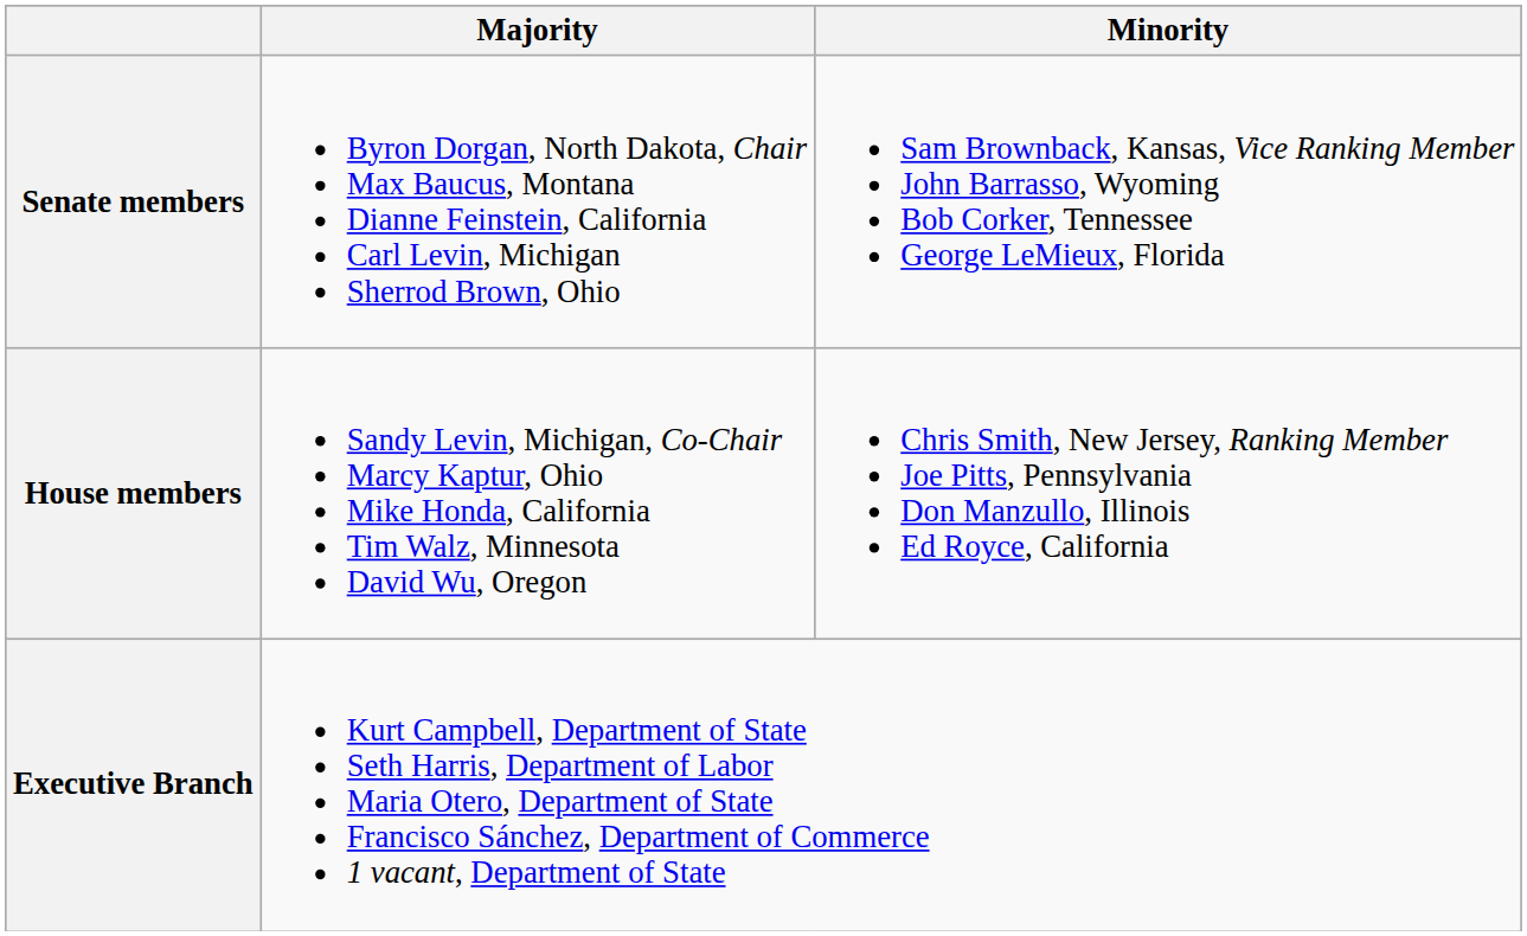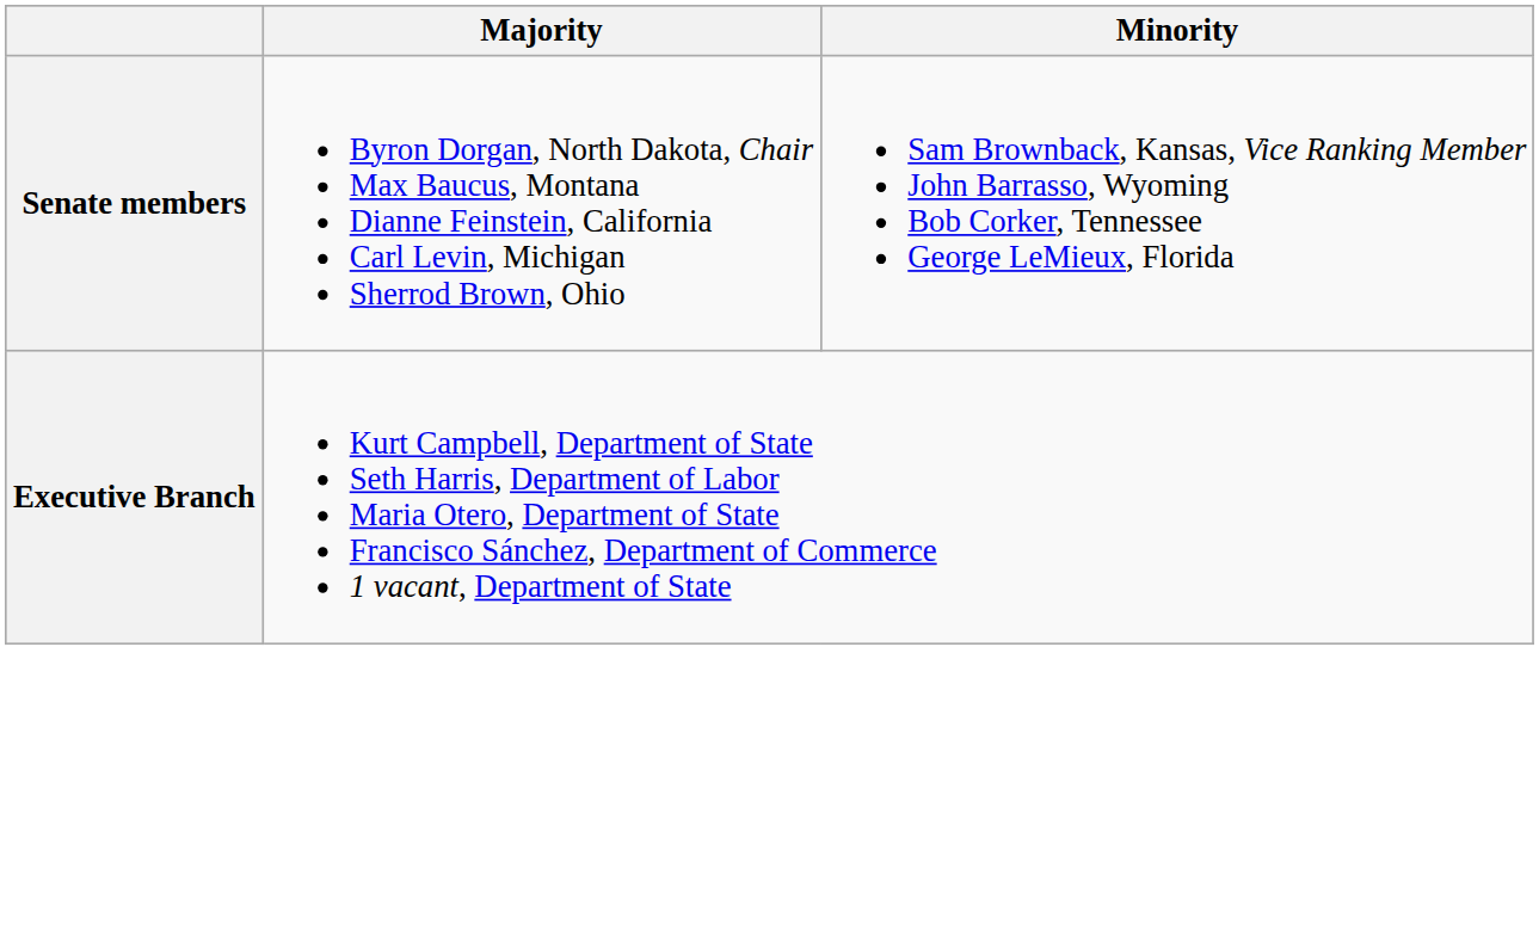- row: House members | Sandy Levin, Michigan, Co-Chair Marcy Kaptur, Ohio Mike Honda, California Tim Walz, Minnesota David Wu, Oregon | Chris Smith, New Jersey, Ranking Member Joe Pitts, Pennsylvania Don Manzullo, Illinois Ed Royce, California
